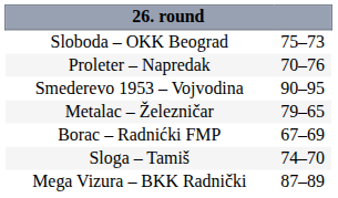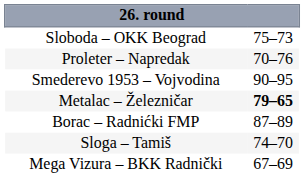Metalac – Železničar | column 2: normal -> bold
Borac – Radnićki FMP | column 2: 67–69 -> 87–89
Mega Vizura – BKK Radnički | column 2: 87–89 -> 67–69
